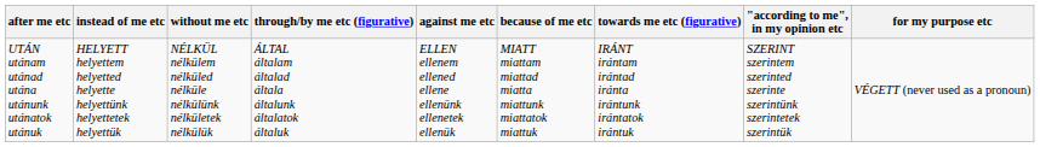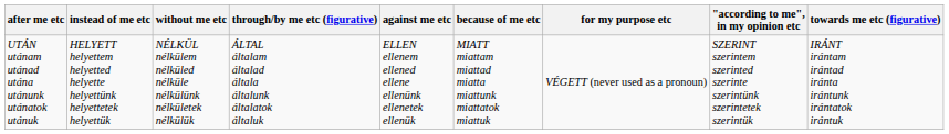columns swapped: for my purpose etc <-> towards me etc (figurative)
